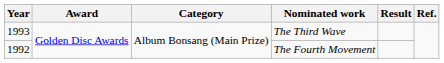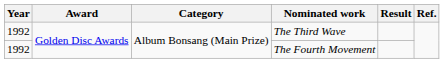The Third Wave | Year: 1993 -> 1992
